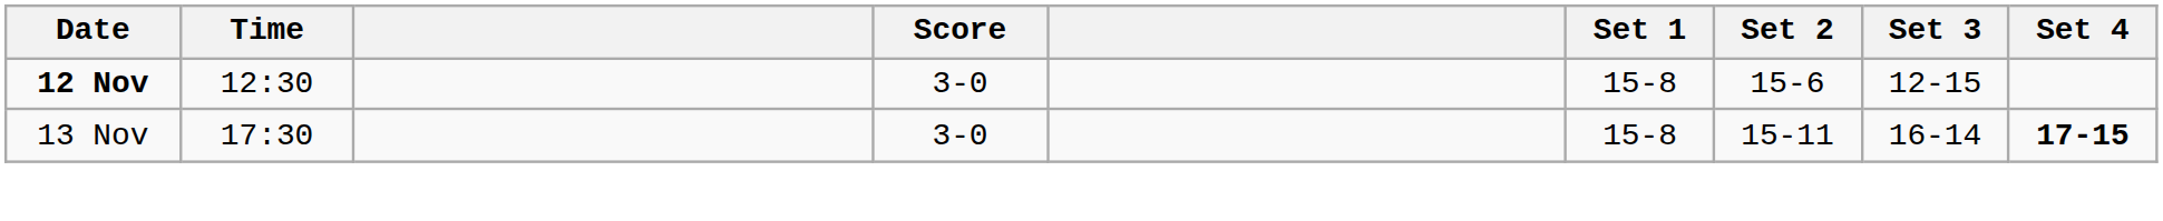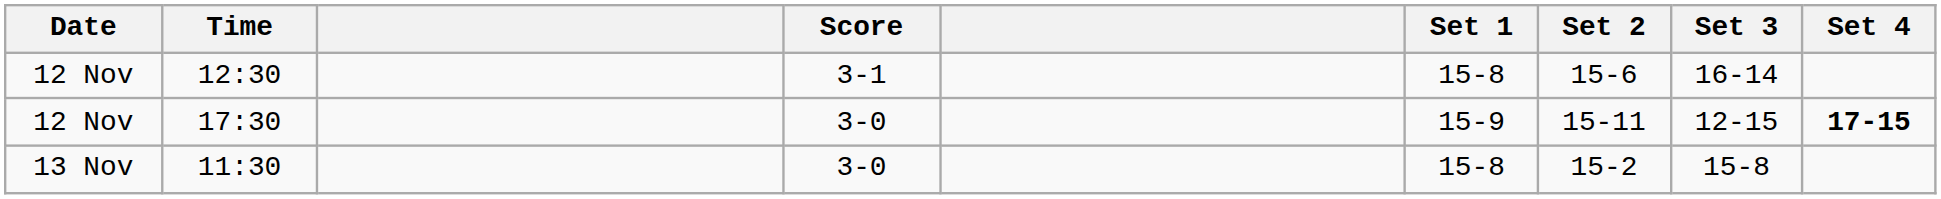12:30 | Date: bold -> normal
12:30 | Score: 3-0 -> 3-1
12:30 | Set 3: 12-15 -> 16-14
17:30 | Date: 13 Nov -> 12 Nov
17:30 | Set 1: 15-8 -> 15-9
17:30 | Set 3: 16-14 -> 12-15
+ row: 13 Nov | 11:30 | 3-0 | 15-8 | 15-2 | 15-8
